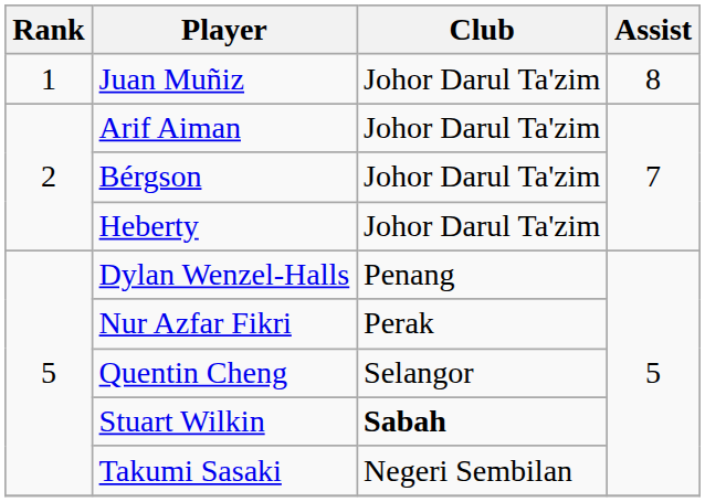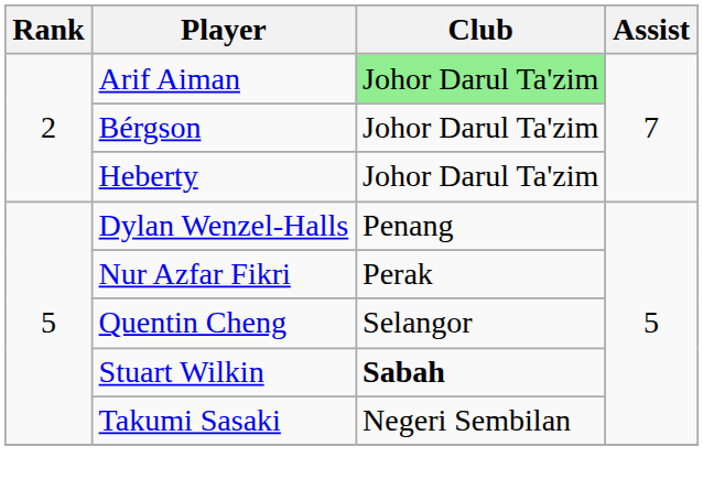- row: 1 | Juan Muñiz | Johor Darul Ta'zim | 8
Arif Aiman | Club: no background -> lightgreen background
